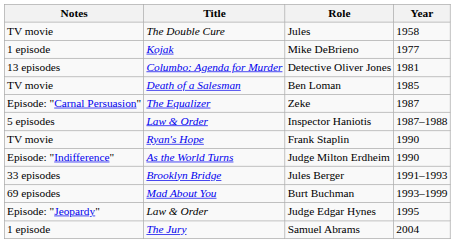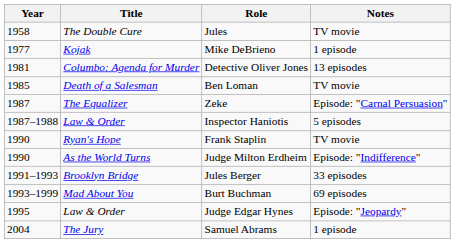columns swapped: Year <-> Notes
